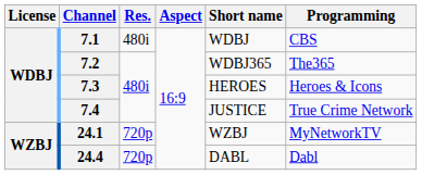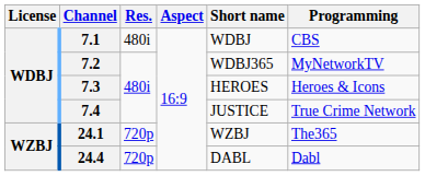7.2 | Programming: The365 -> MyNetworkTV
24.1 | Programming: MyNetworkTV -> The365
